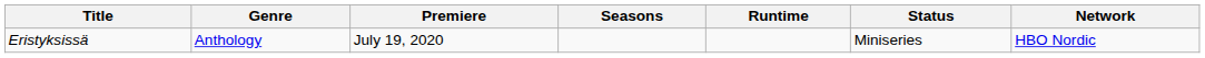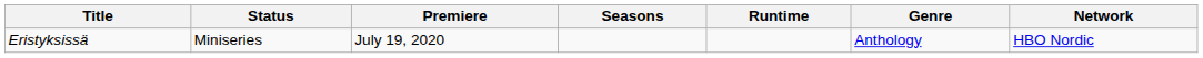columns swapped: Genre <-> Status
